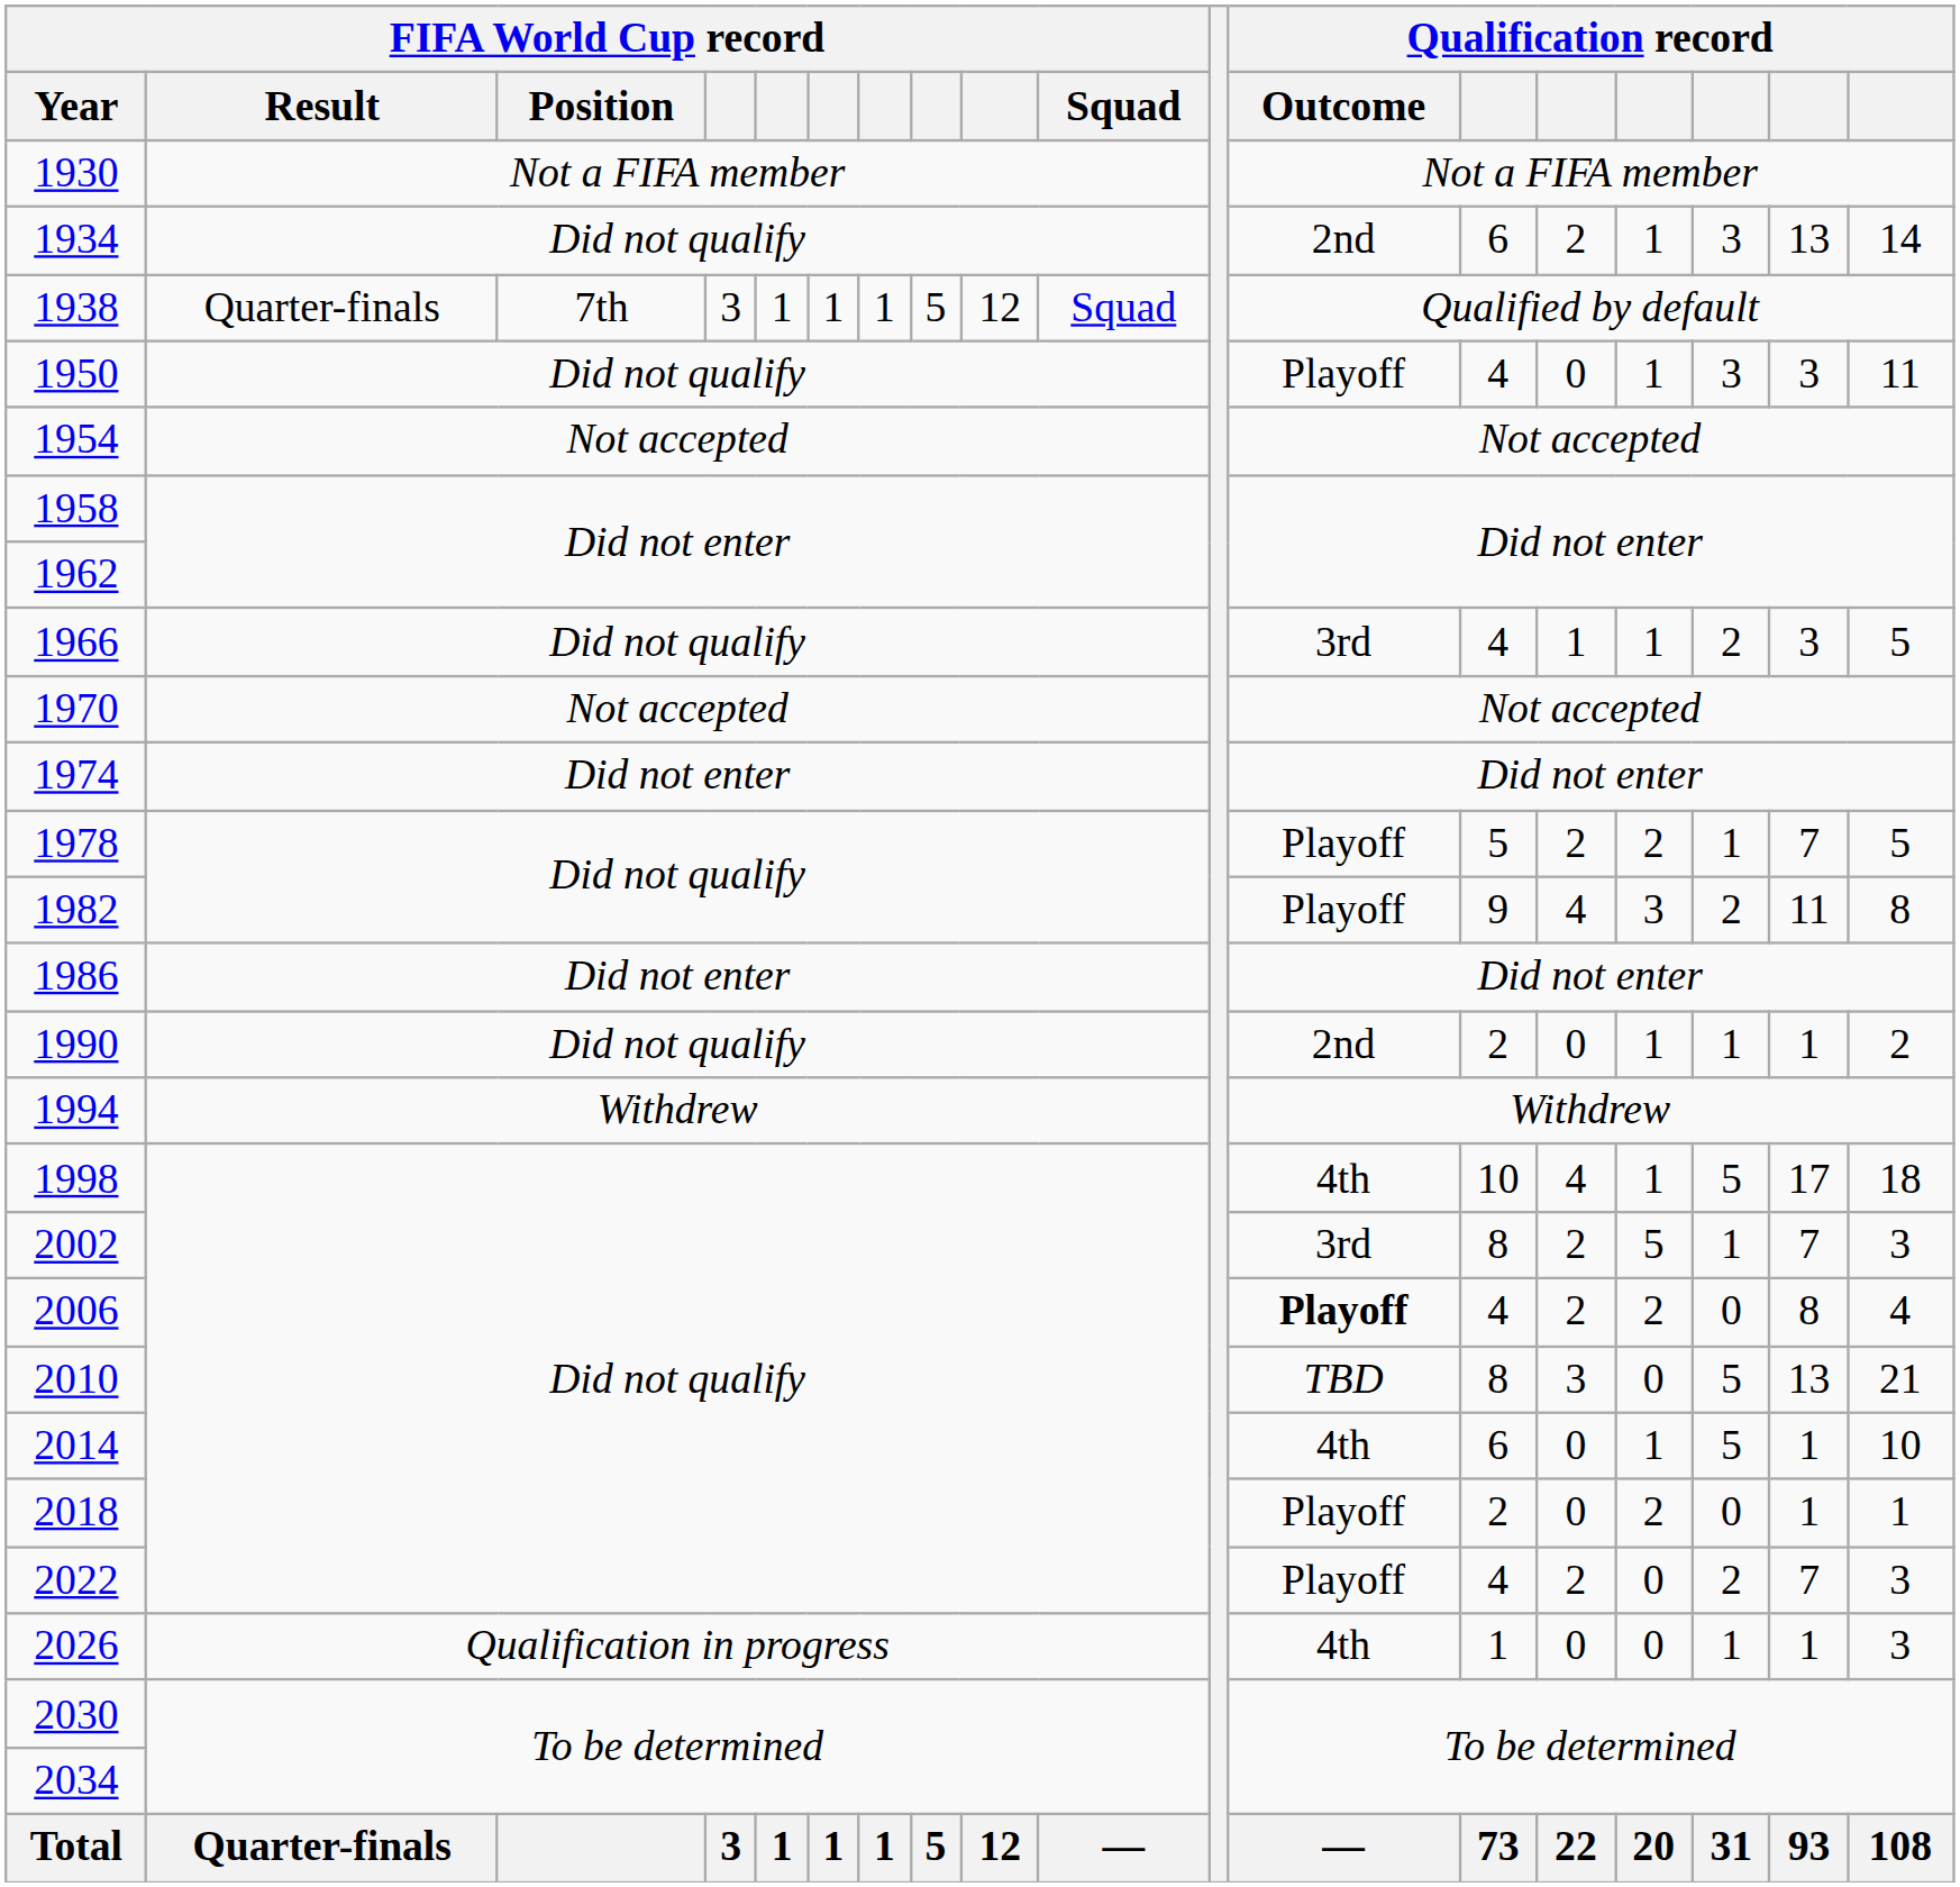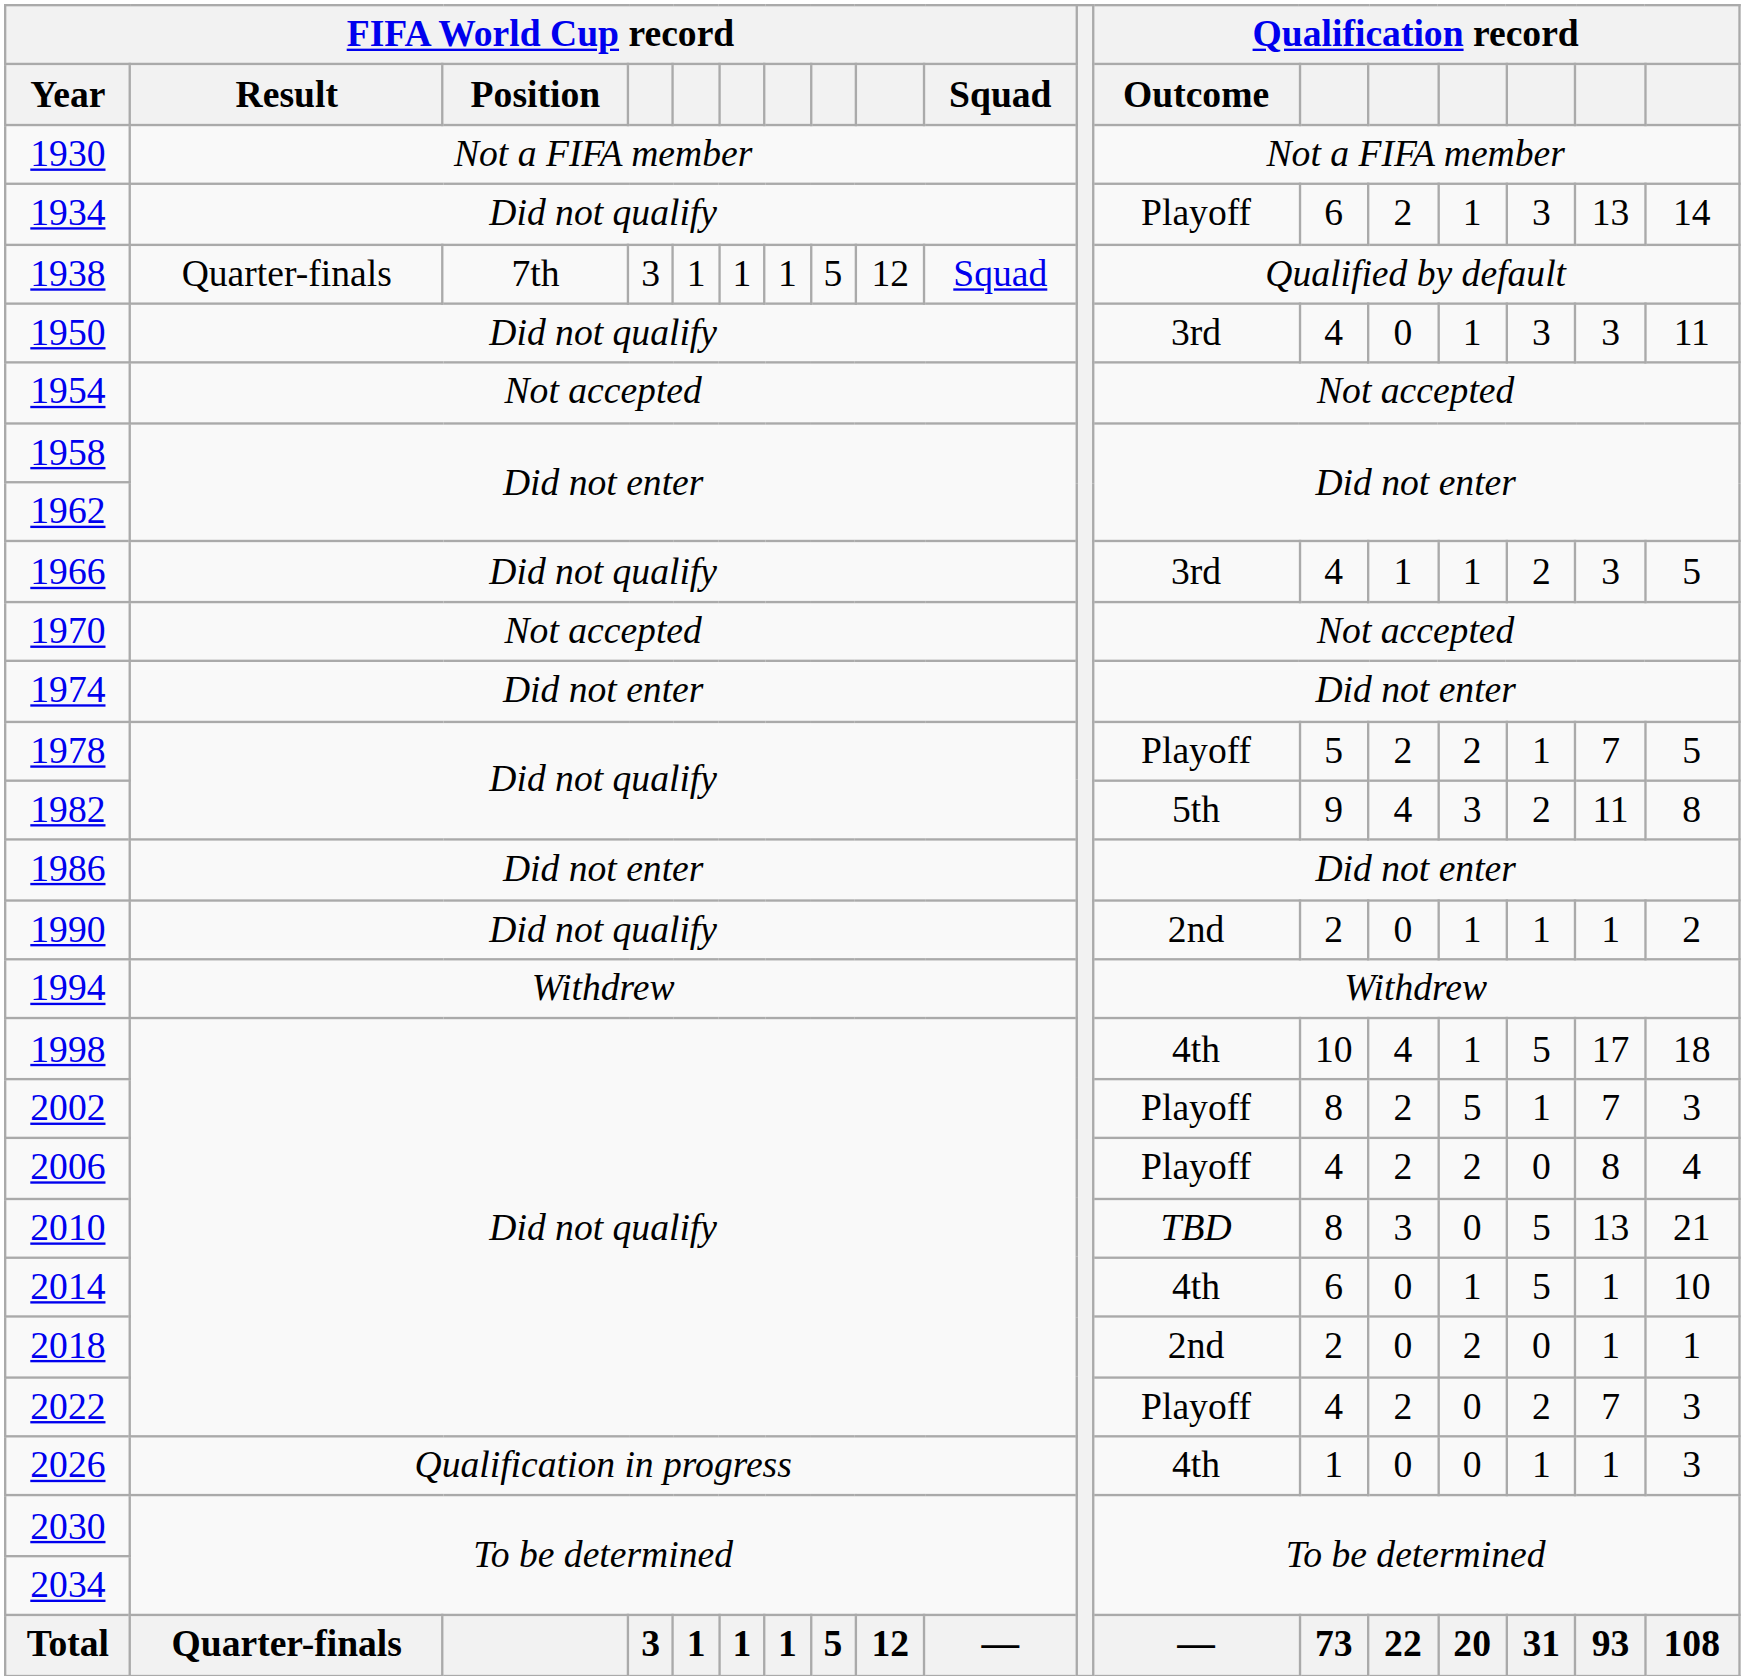1934 | Qualification record / Outcome: 2nd -> Playoff
1950 | Qualification record / Outcome: Playoff -> 3rd
1982 | Qualification record / Outcome: Playoff -> 5th
2002 | Qualification record / Outcome: 3rd -> Playoff
2006 | Qualification record / Outcome: bold -> normal
2018 | Qualification record / Outcome: Playoff -> 2nd
